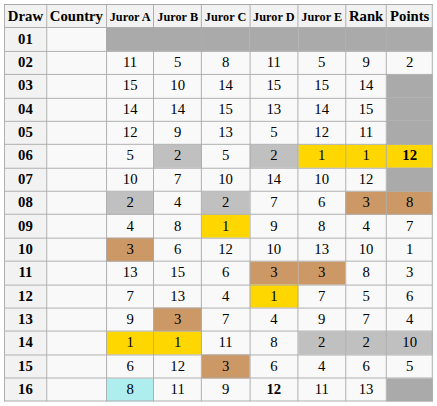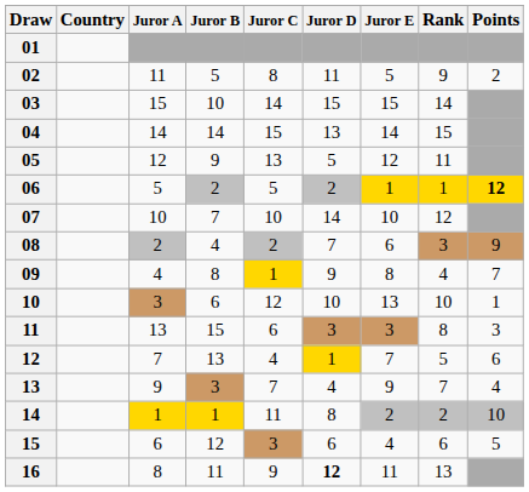08 | Points: 8 -> 9
16 | Juror A: paleturquoise background -> no background
